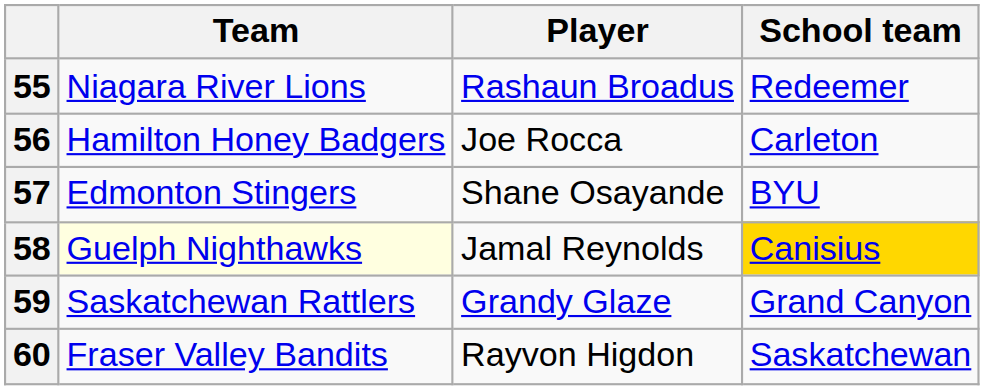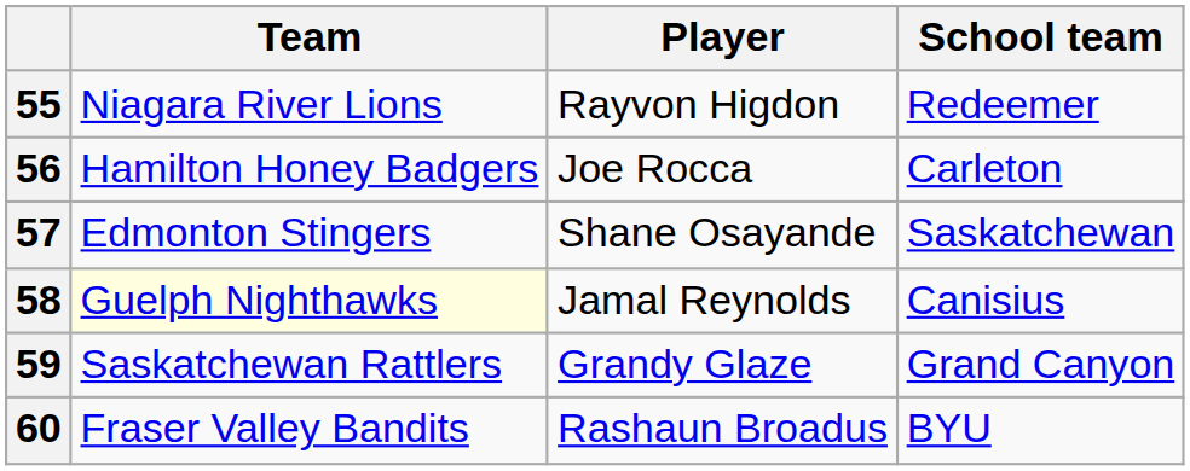55 | Player: Rashaun Broadus -> Rayvon Higdon
57 | School team: BYU -> Saskatchewan
58 | School team: gold background -> no background
60 | Player: Rayvon Higdon -> Rashaun Broadus
60 | School team: Saskatchewan -> BYU
